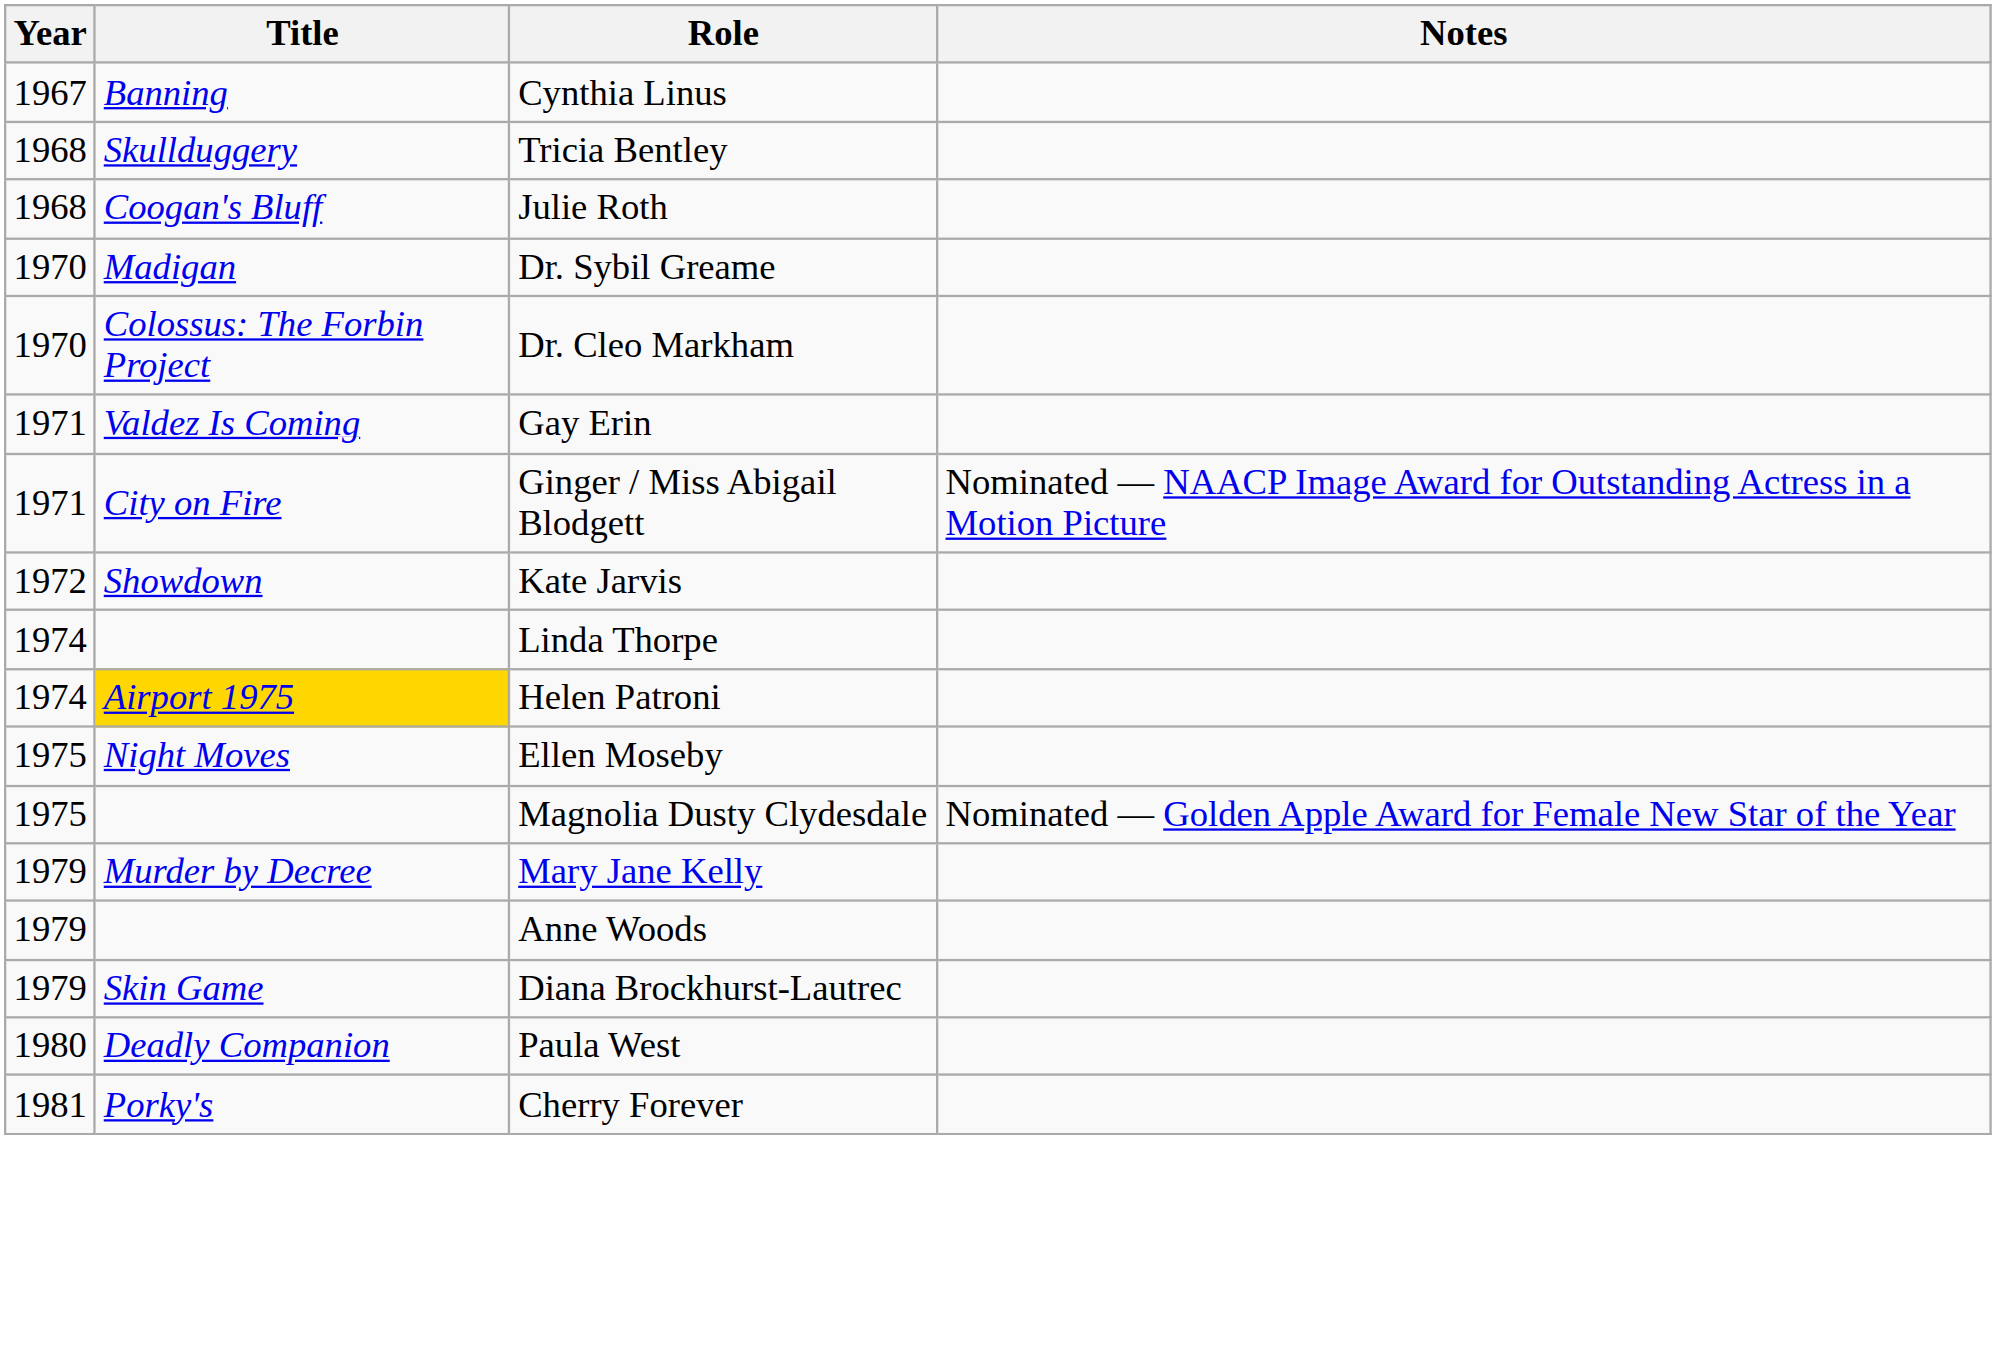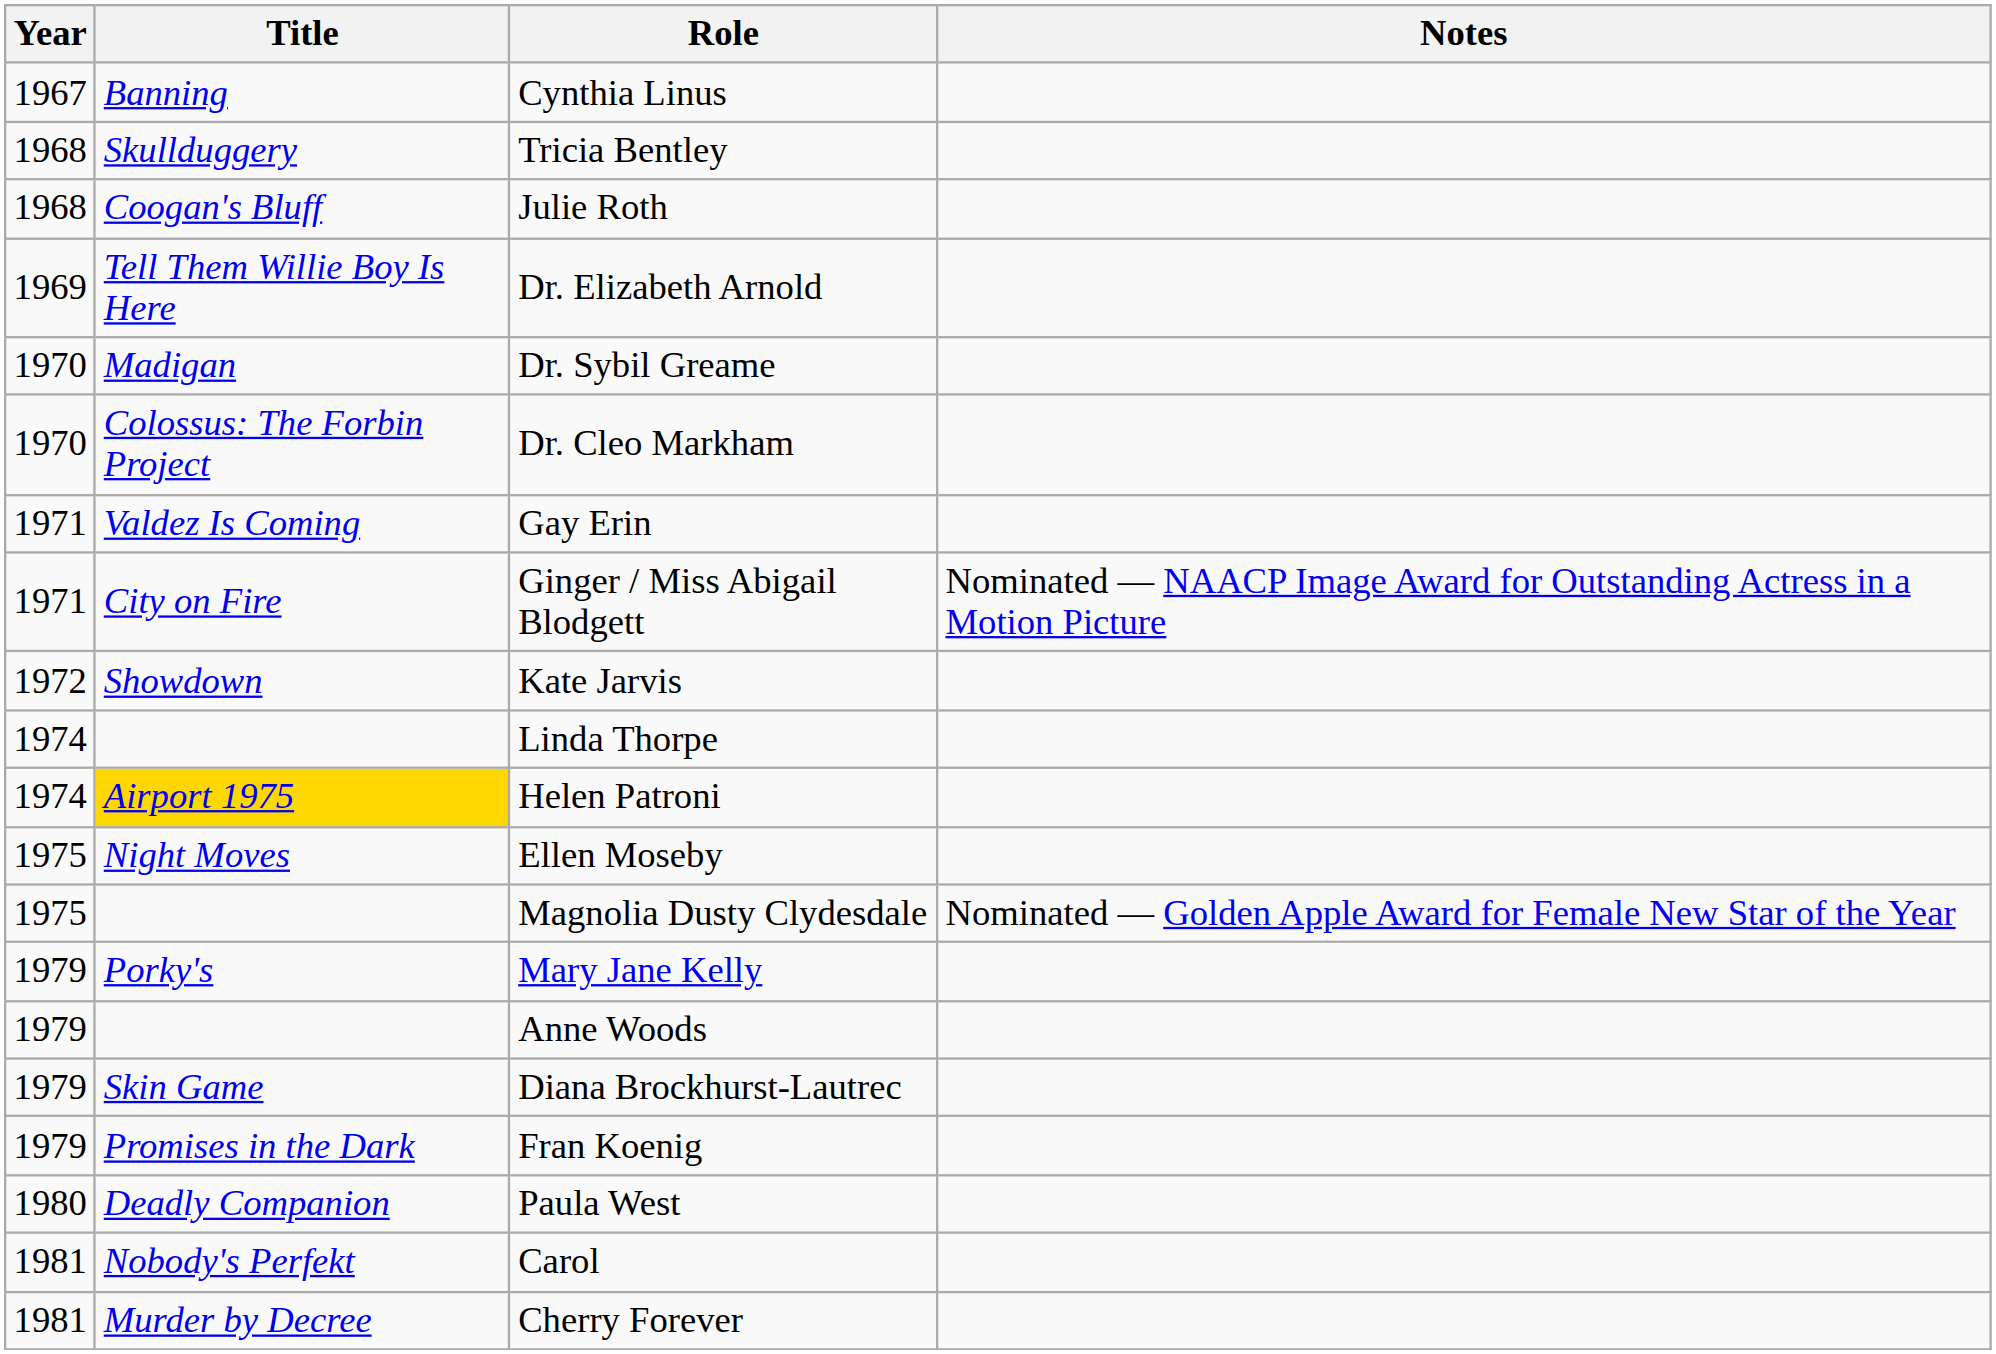+ row: 1969 | Tell Them Willie Boy Is Here | Dr. Elizabeth Arnold
Mary Jane Kelly | Title: Murder by Decree -> Porky's
+ row: 1979 | Promises in the Dark | Fran Koenig
+ row: 1981 | Nobody's Perfekt | Carol
Cherry Forever | Title: Porky's -> Murder by Decree
